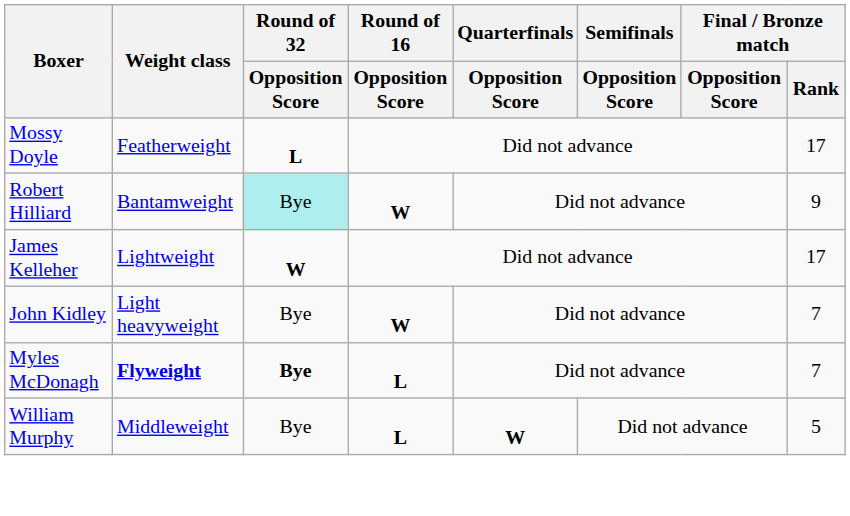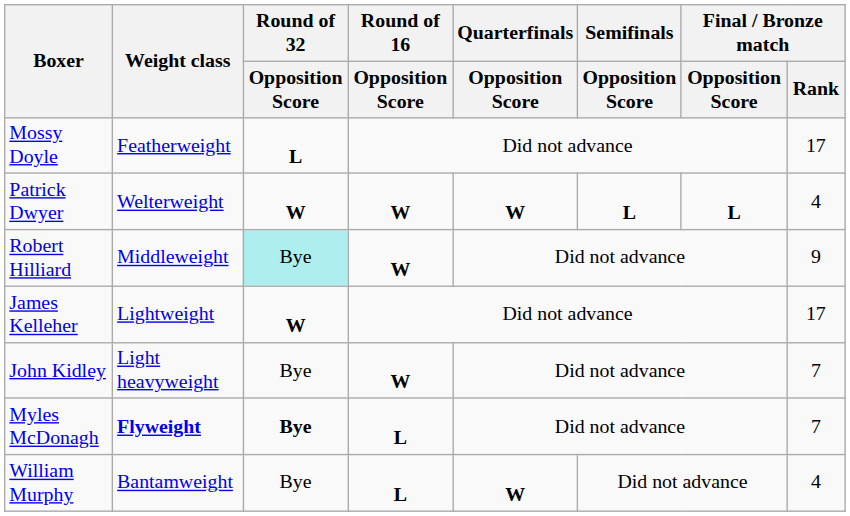+ row: Patrick Dwyer | Welterweight | W | W | W | L | L | 4
Robert Hilliard | Weight class: Bantamweight -> Middleweight
William Murphy | Weight class: Middleweight -> Bantamweight
William Murphy | Final / Bronze match / Rank: 5 -> 4
